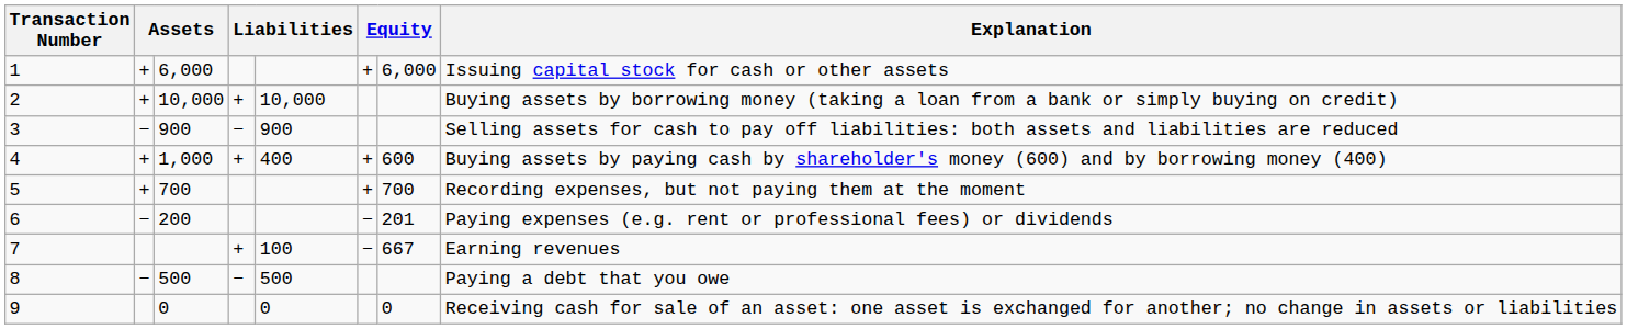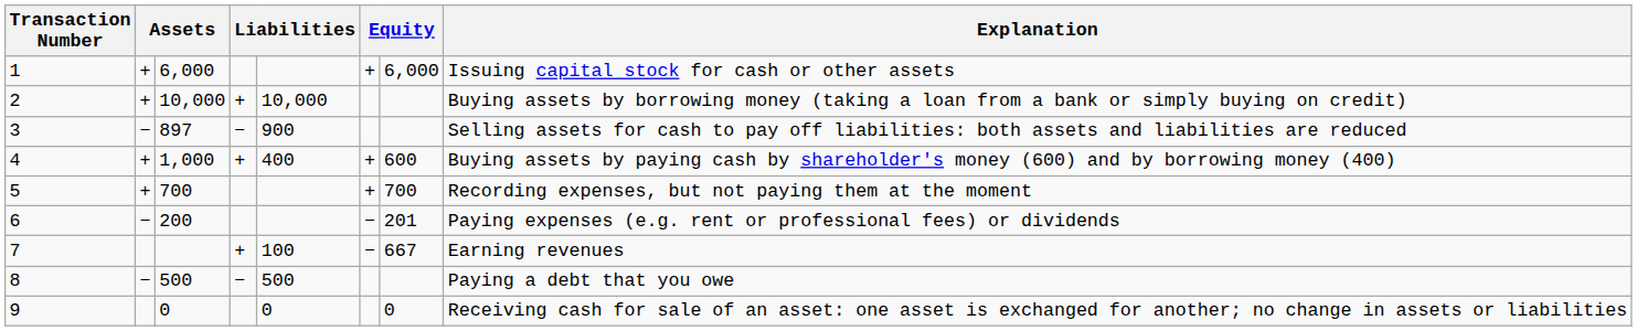3 | column 3: 900 -> 897
